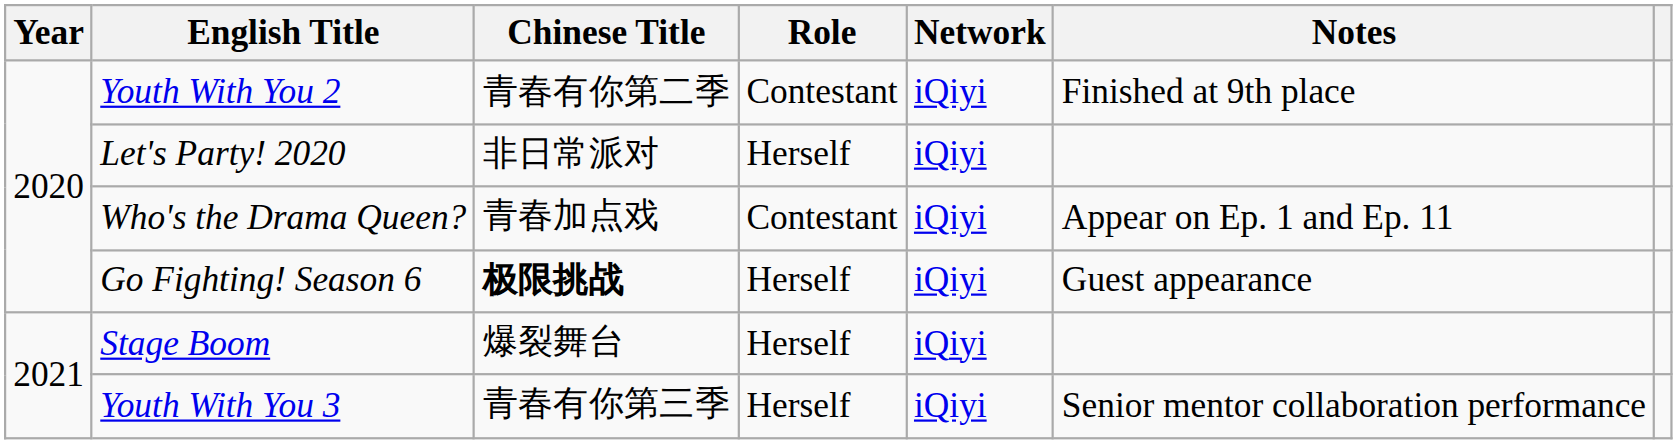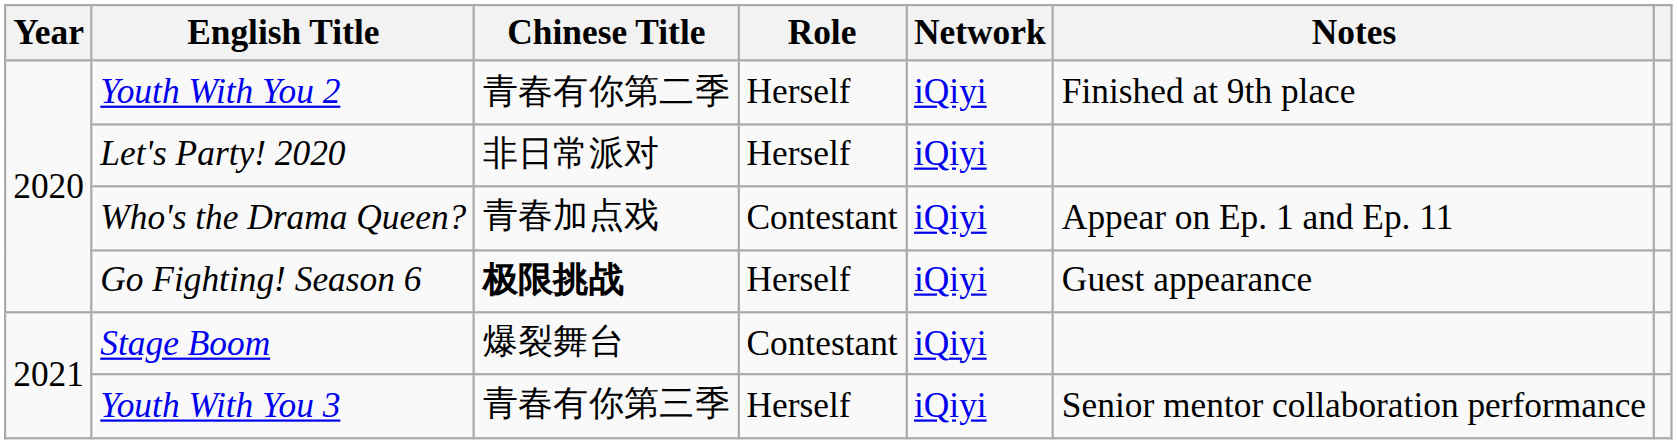Youth With You 2 | Role: Contestant -> Herself
Stage Boom | Role: Herself -> Contestant
